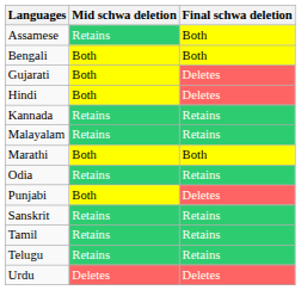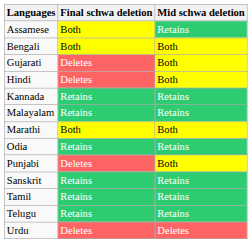columns swapped: Mid schwa deletion <-> Final schwa deletion
